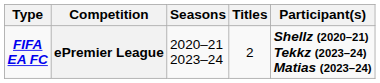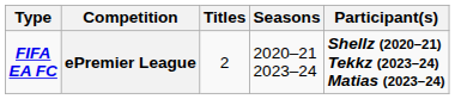columns swapped: Titles <-> Seasons
